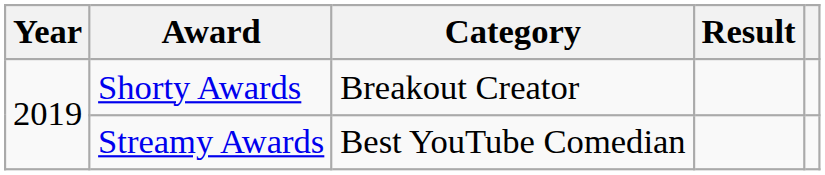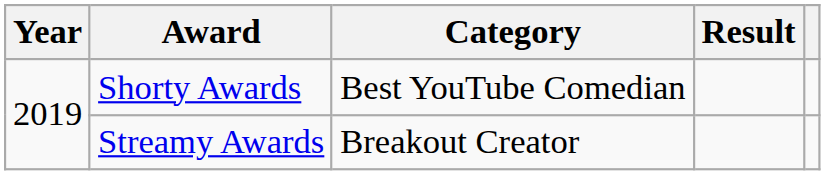Shorty Awards | Category: Breakout Creator -> Best YouTube Comedian
Streamy Awards | Category: Best YouTube Comedian -> Breakout Creator
